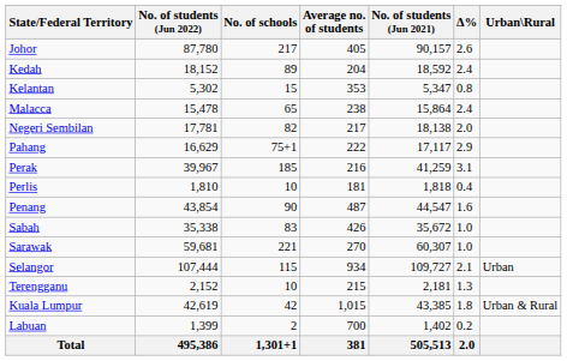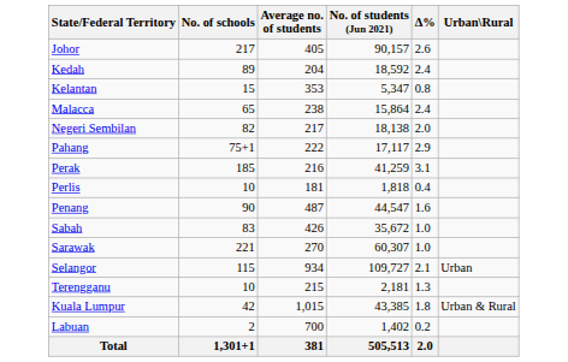- column: No. of students (Jun 2022) | 87,780 | 18,152 | 5,302 | 15,478 | 17,781 | 16,629 | 39,967 | 1,810 | 43,854 | 35,338 | 59,681 | 107,444 | 2,152 | 42,619 | 1,399 | 495,386
